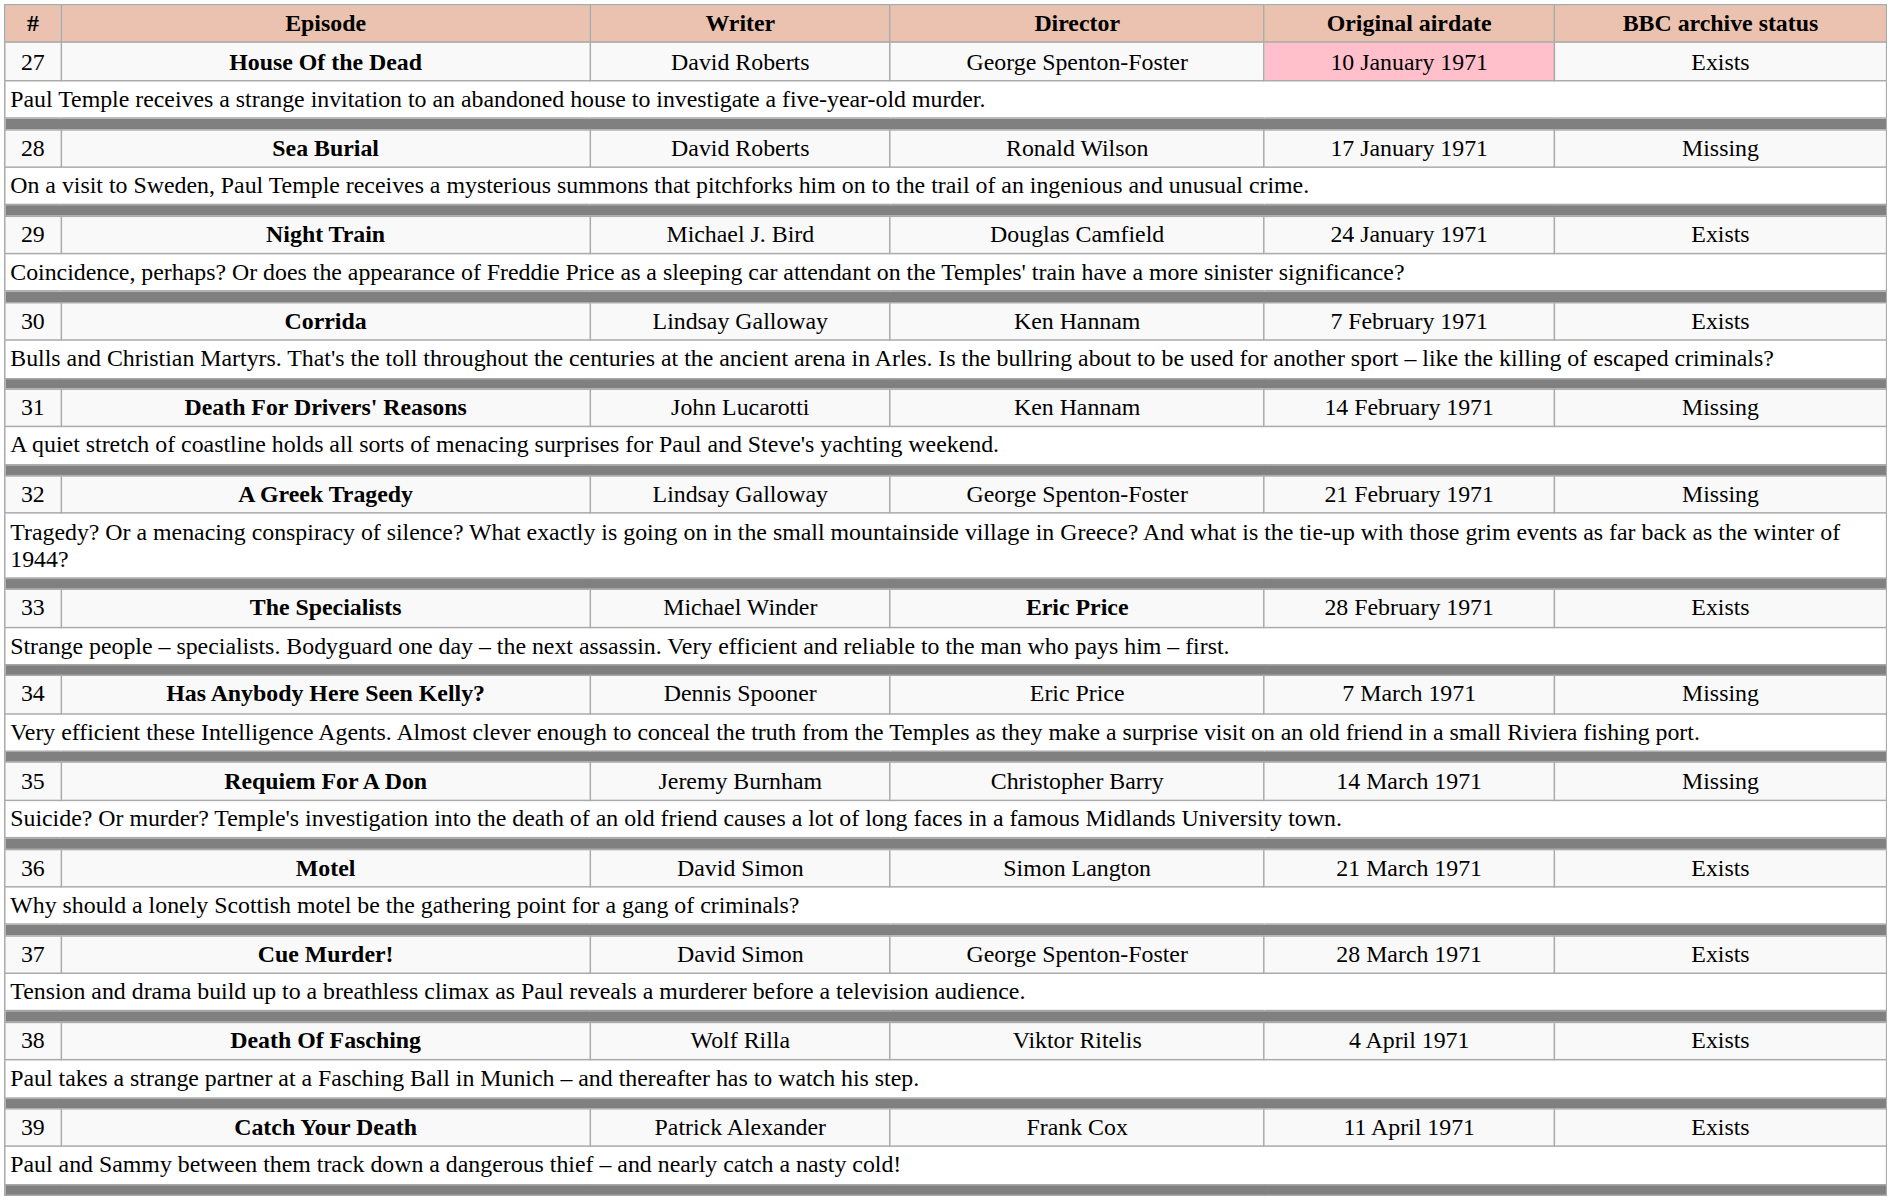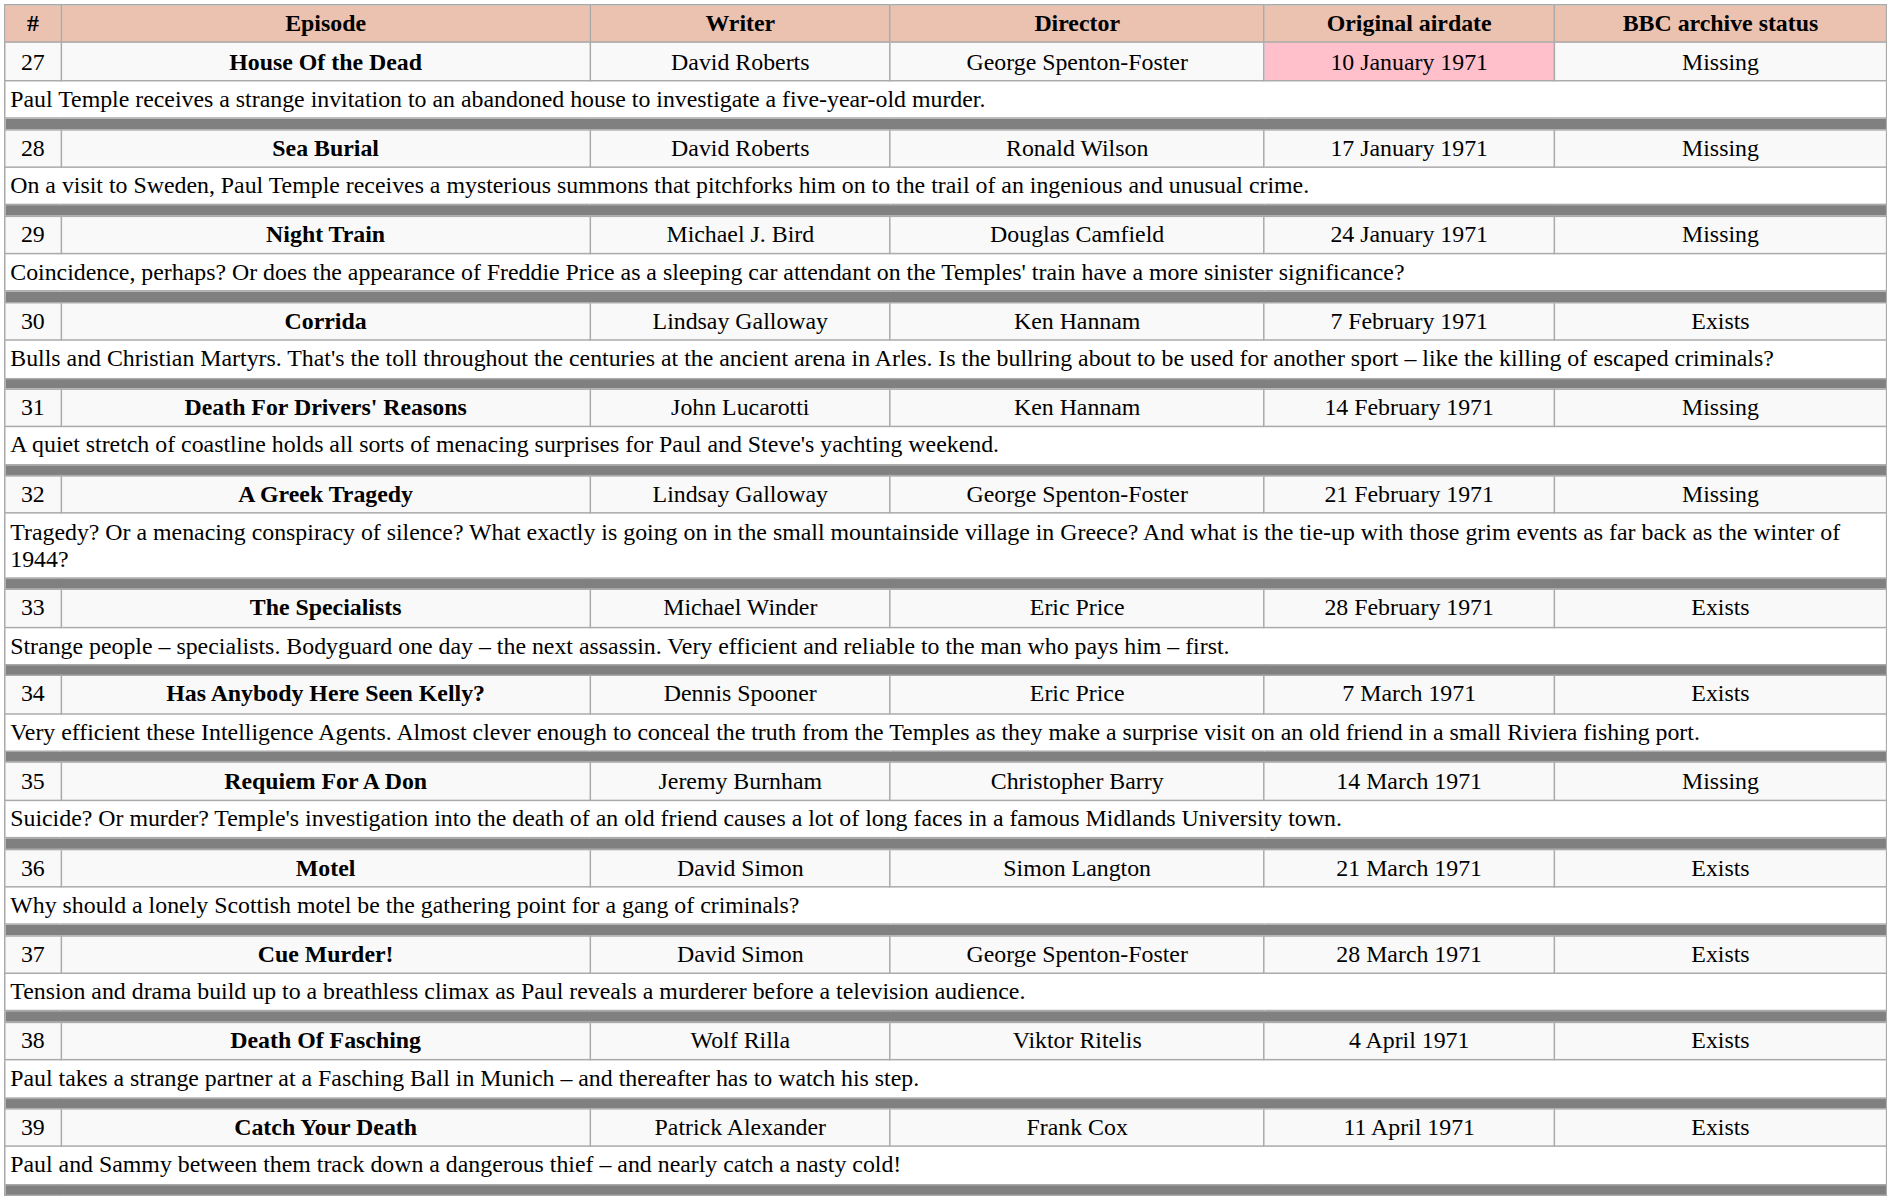27 | BBC archive status: Exists -> Missing
29 | BBC archive status: Exists -> Missing
33 | Director: bold -> normal
34 | BBC archive status: Missing -> Exists
